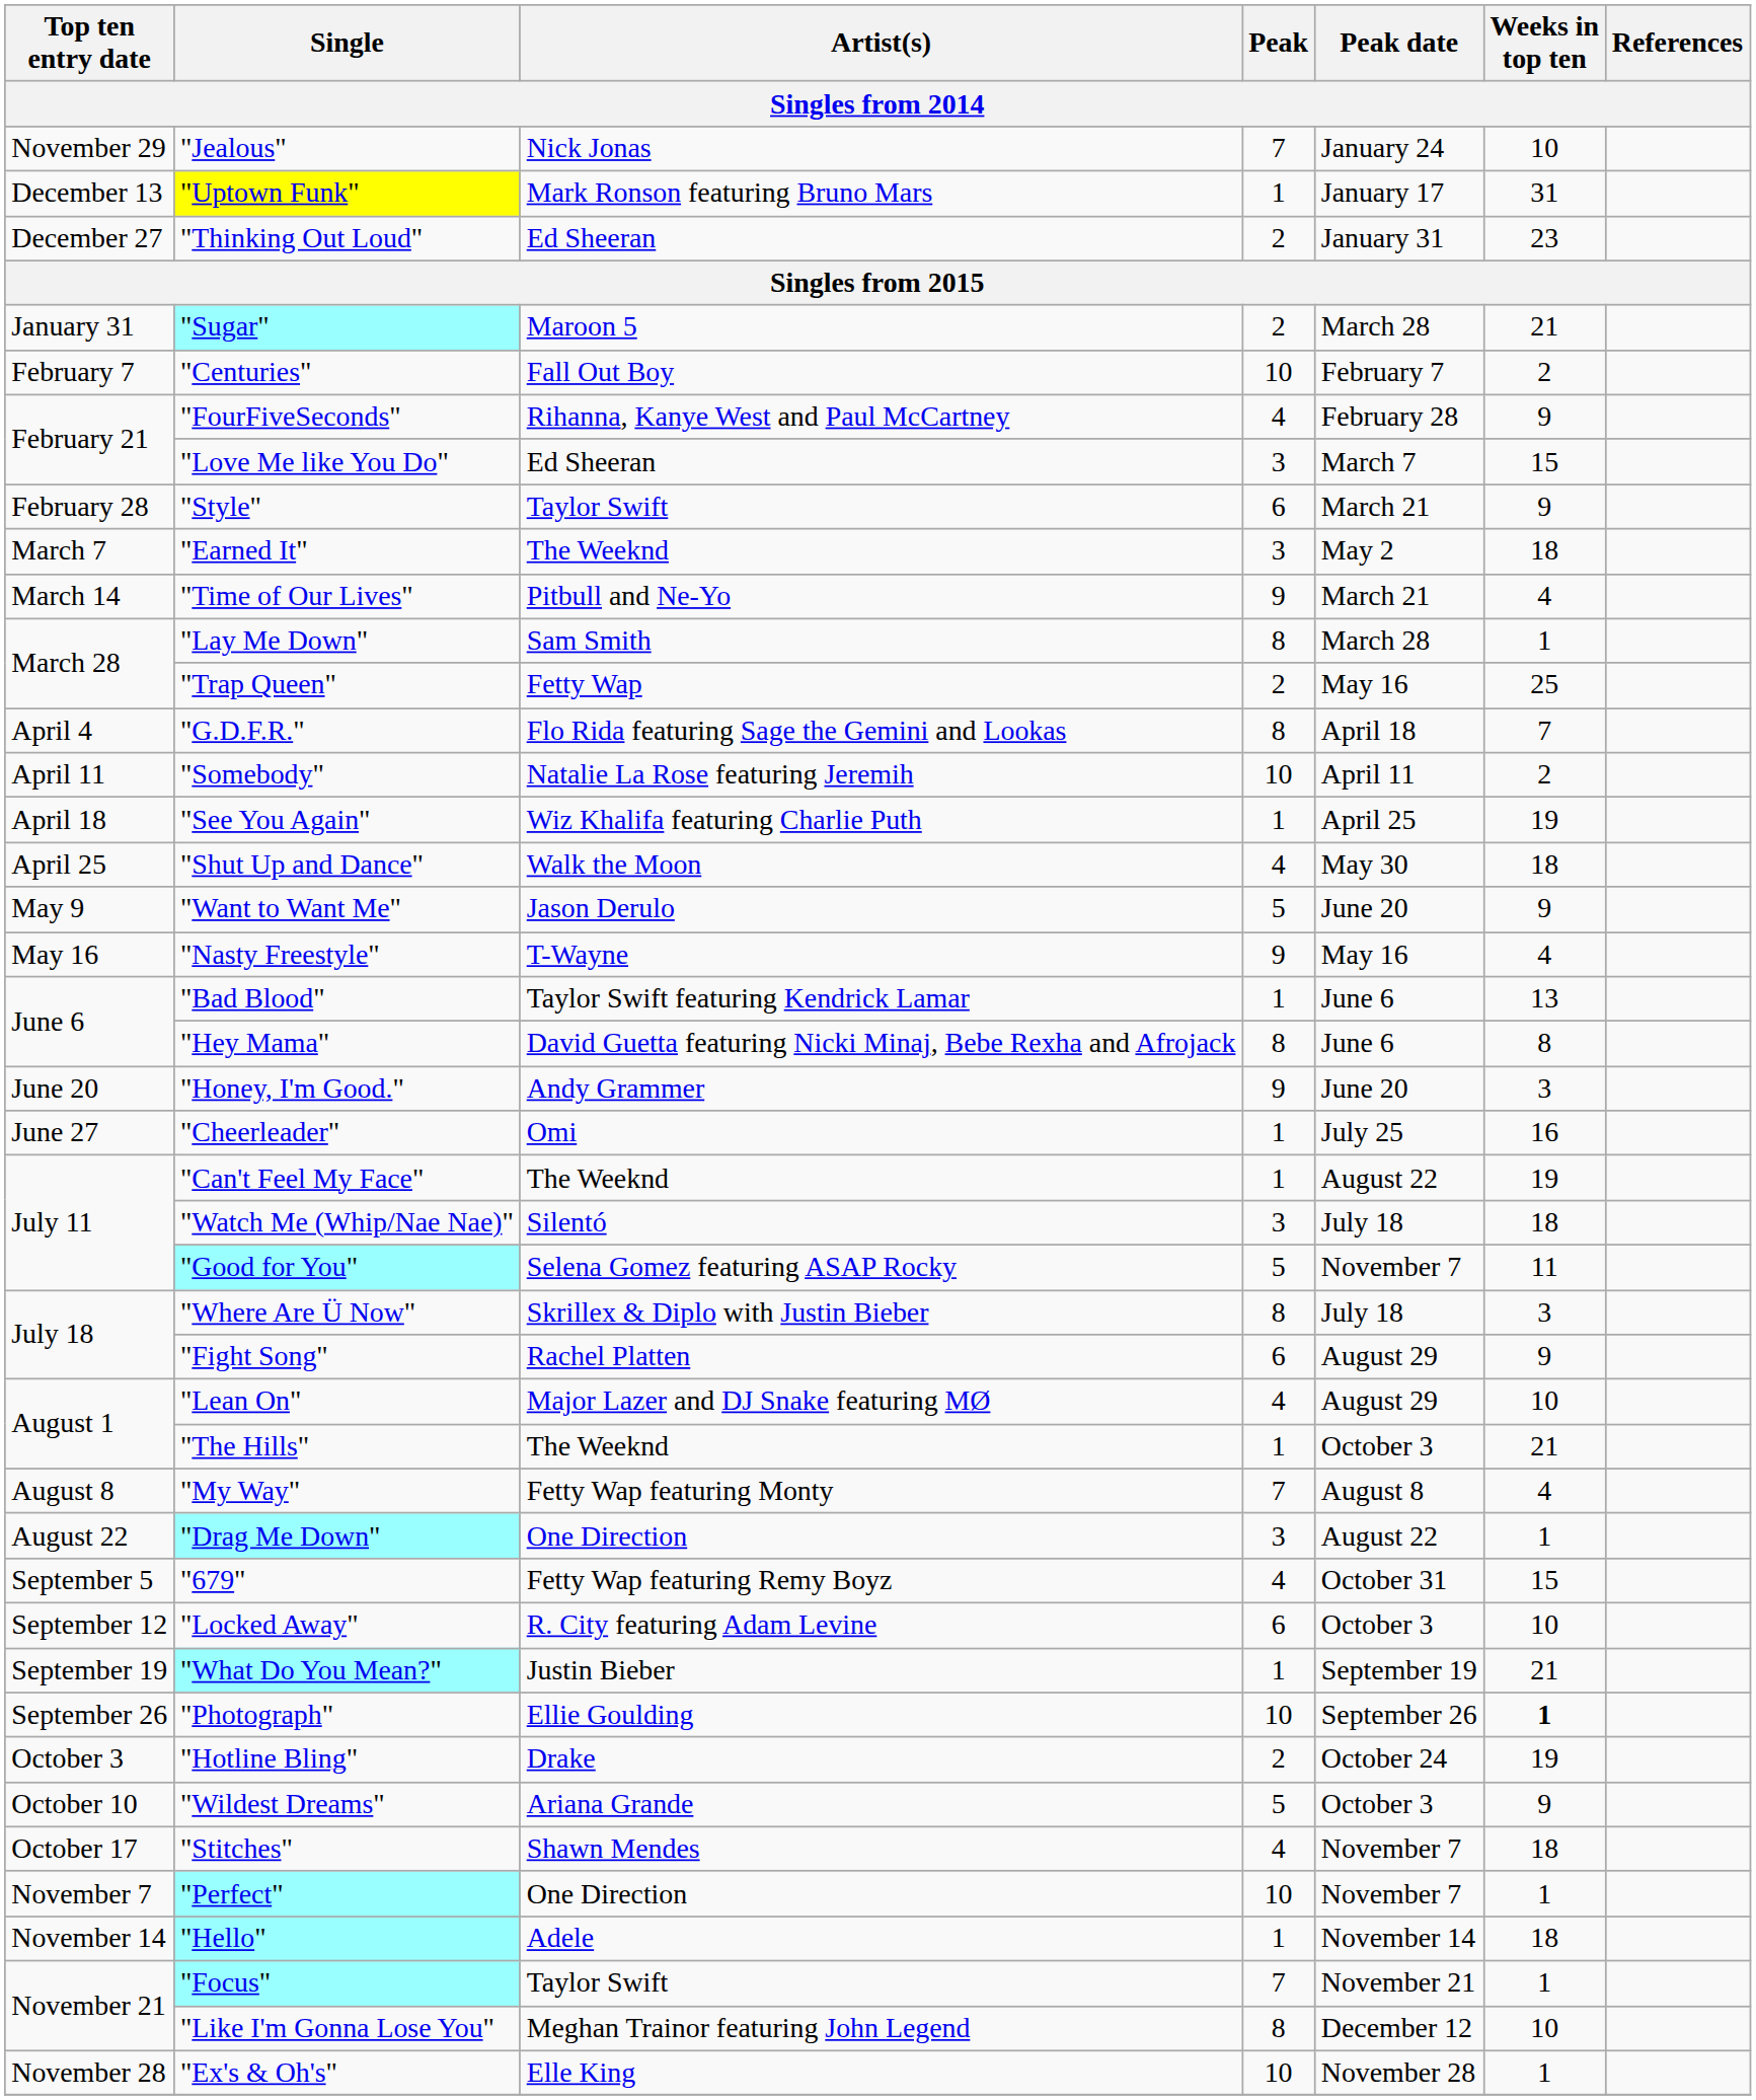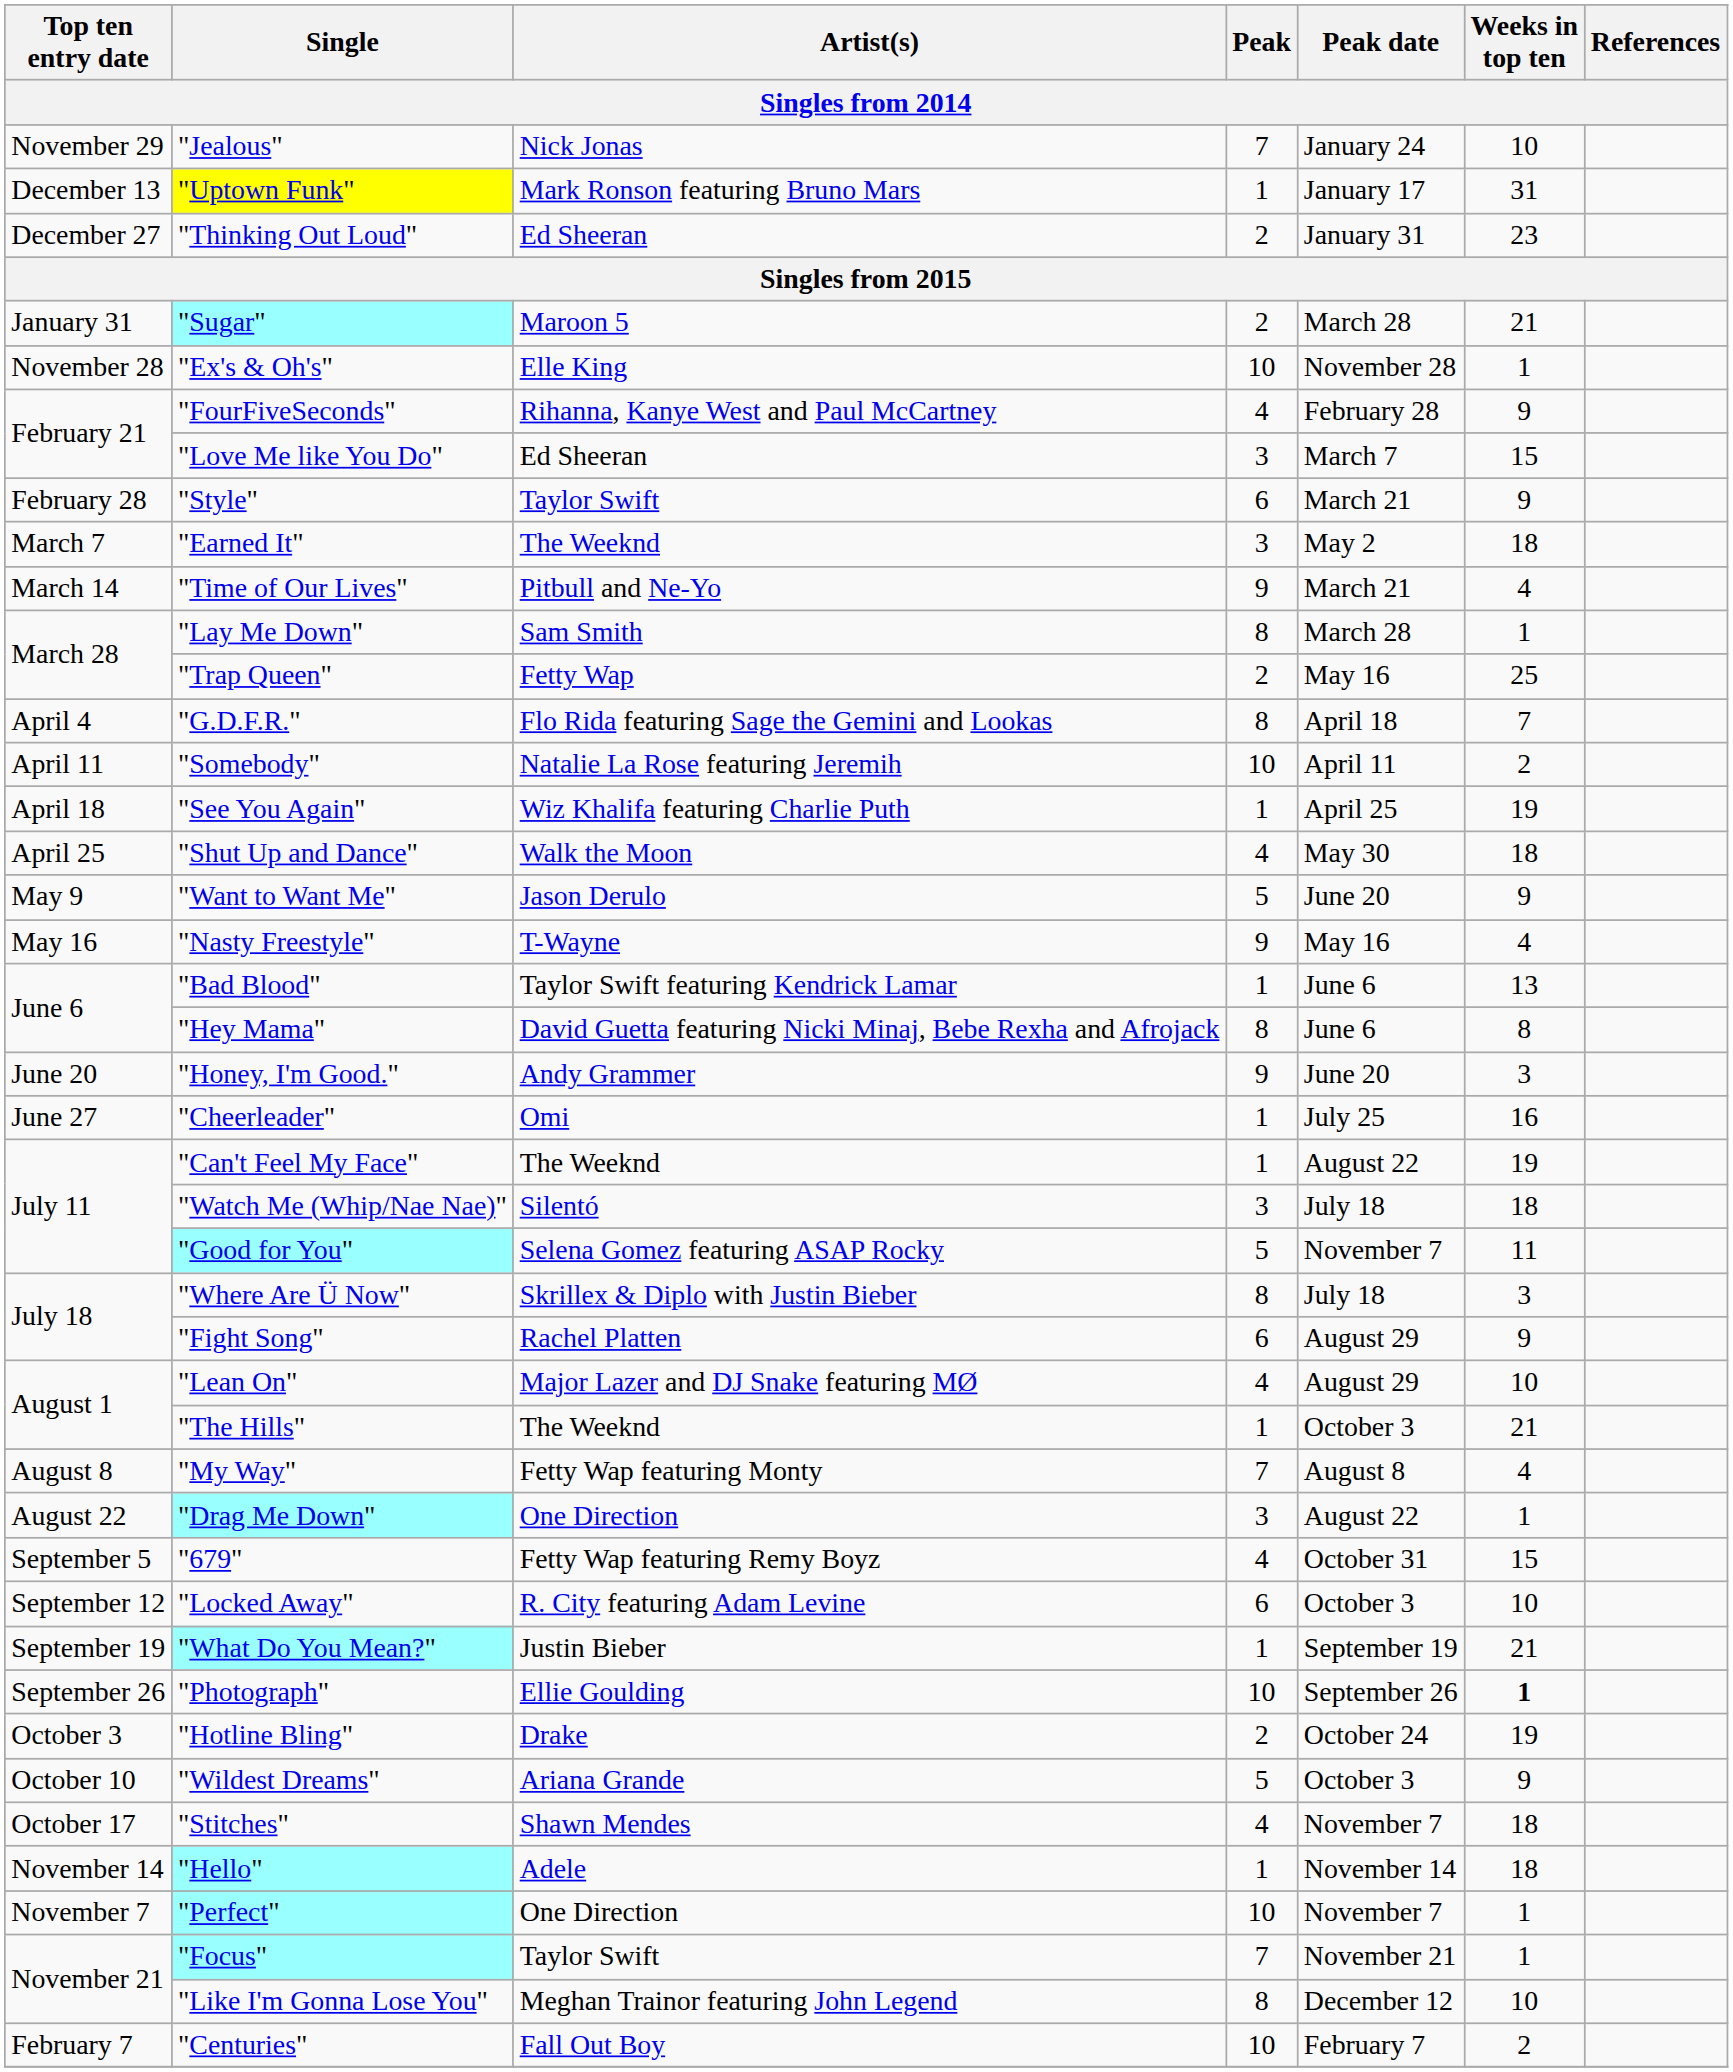rows swapped: "Centuries" <-> "Ex's & Oh's"
rows swapped: "Perfect" <-> "Hello"
